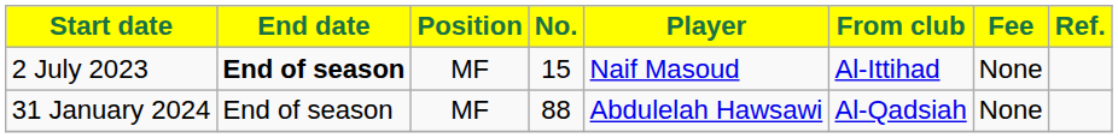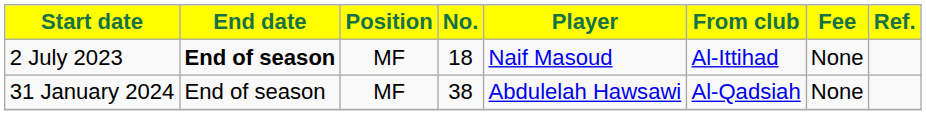2 July 2023 | No.: 15 -> 18
31 January 2024 | No.: 88 -> 38
